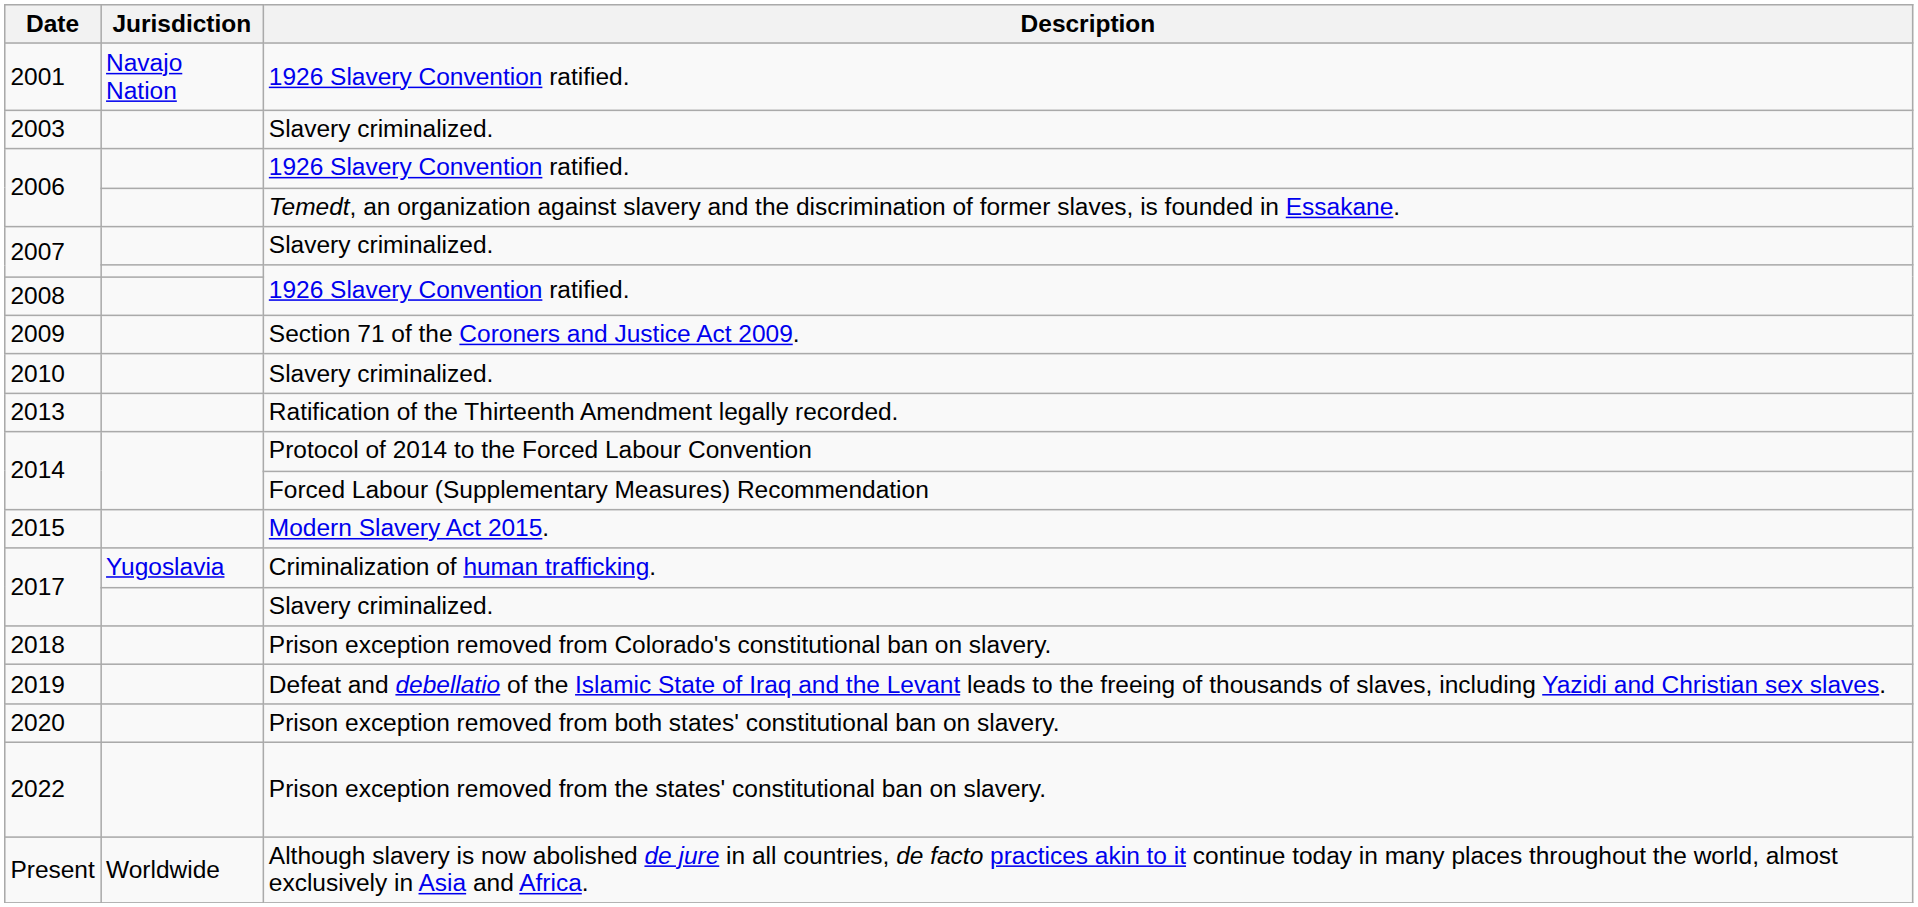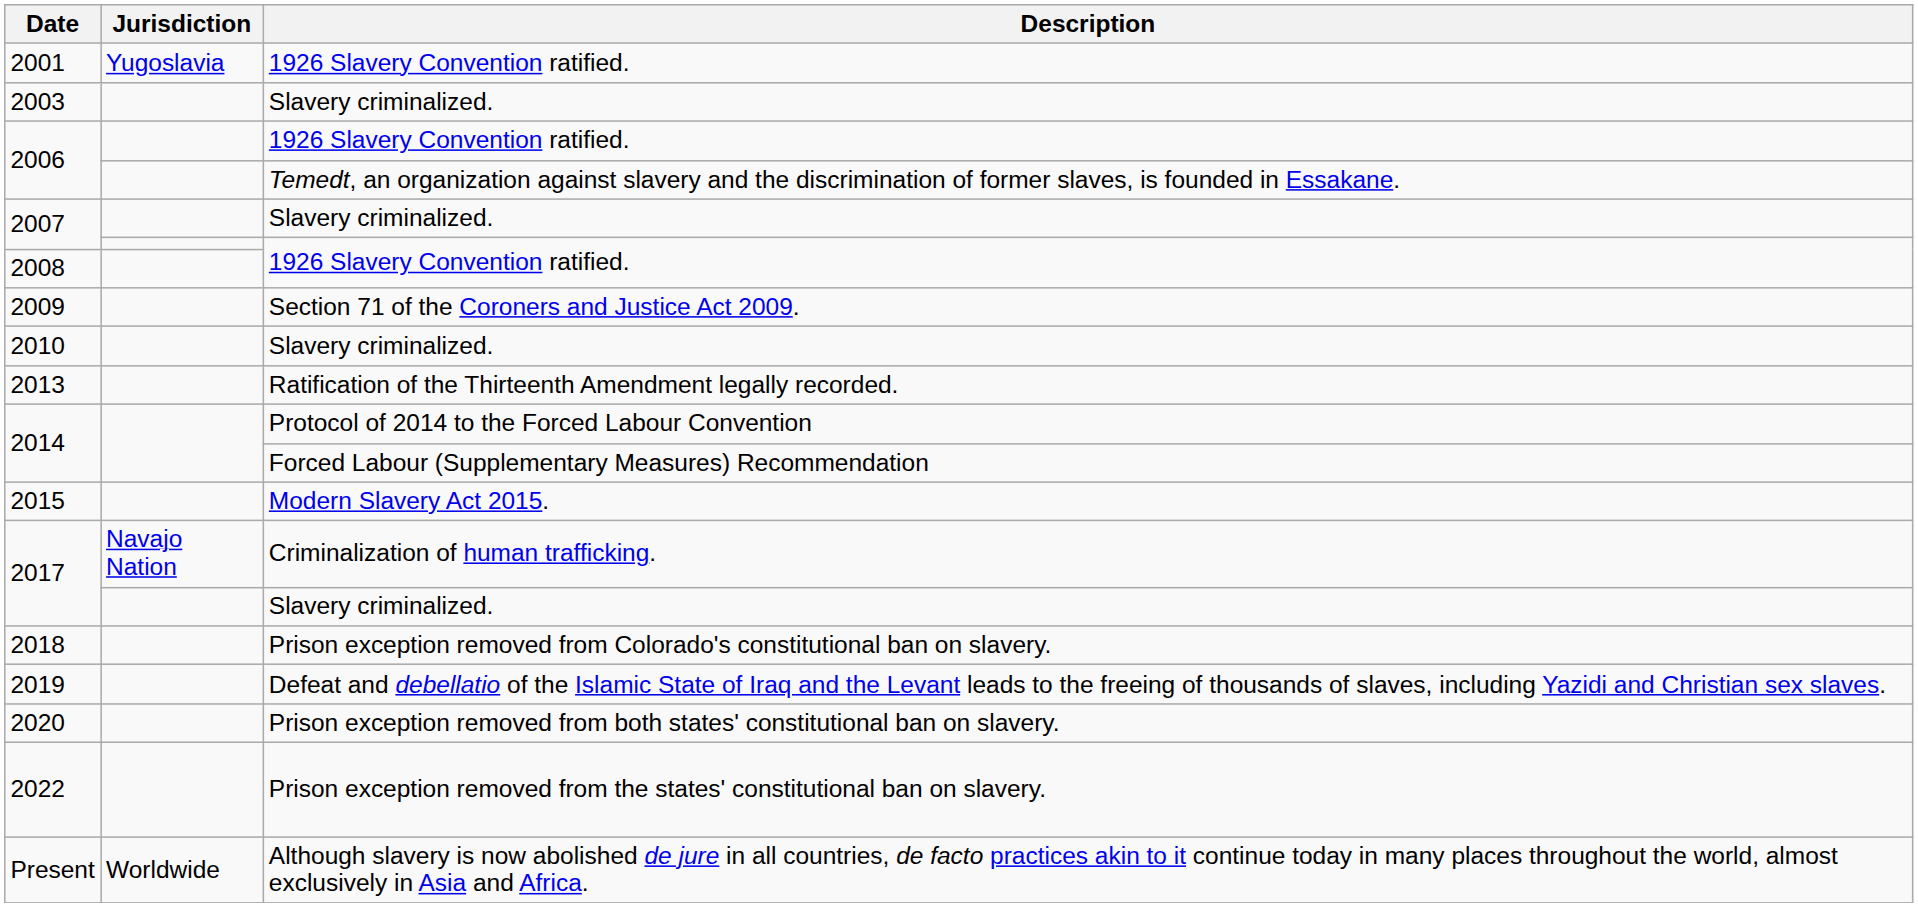2001 | Jurisdiction: Navajo Nation -> Yugoslavia
2017 / Criminalization of human trafficking. | Jurisdiction: Yugoslavia -> Navajo Nation
